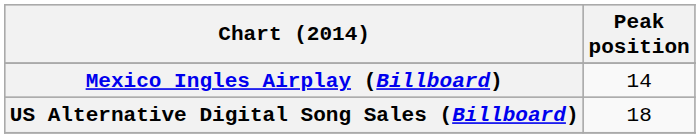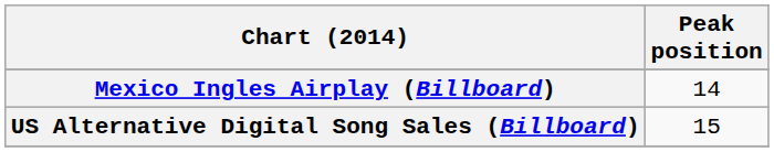US Alternative Digital Song Sales (Billboard) | Peak position: 18 -> 15
